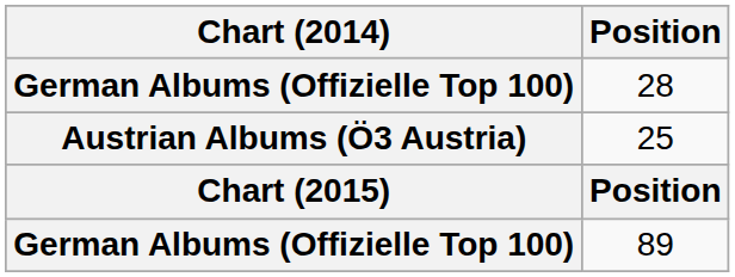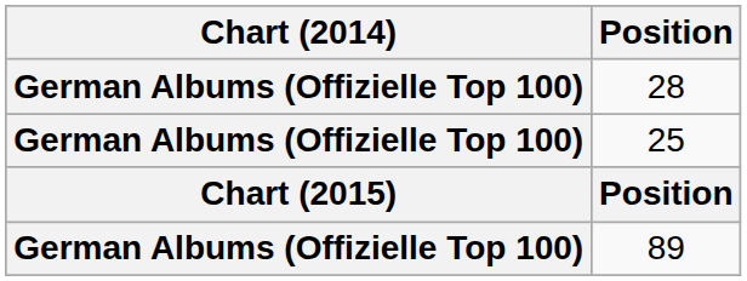25 | Chart (2014): Austrian Albums (Ö3 Austria) -> German Albums (Offizielle Top 100)
